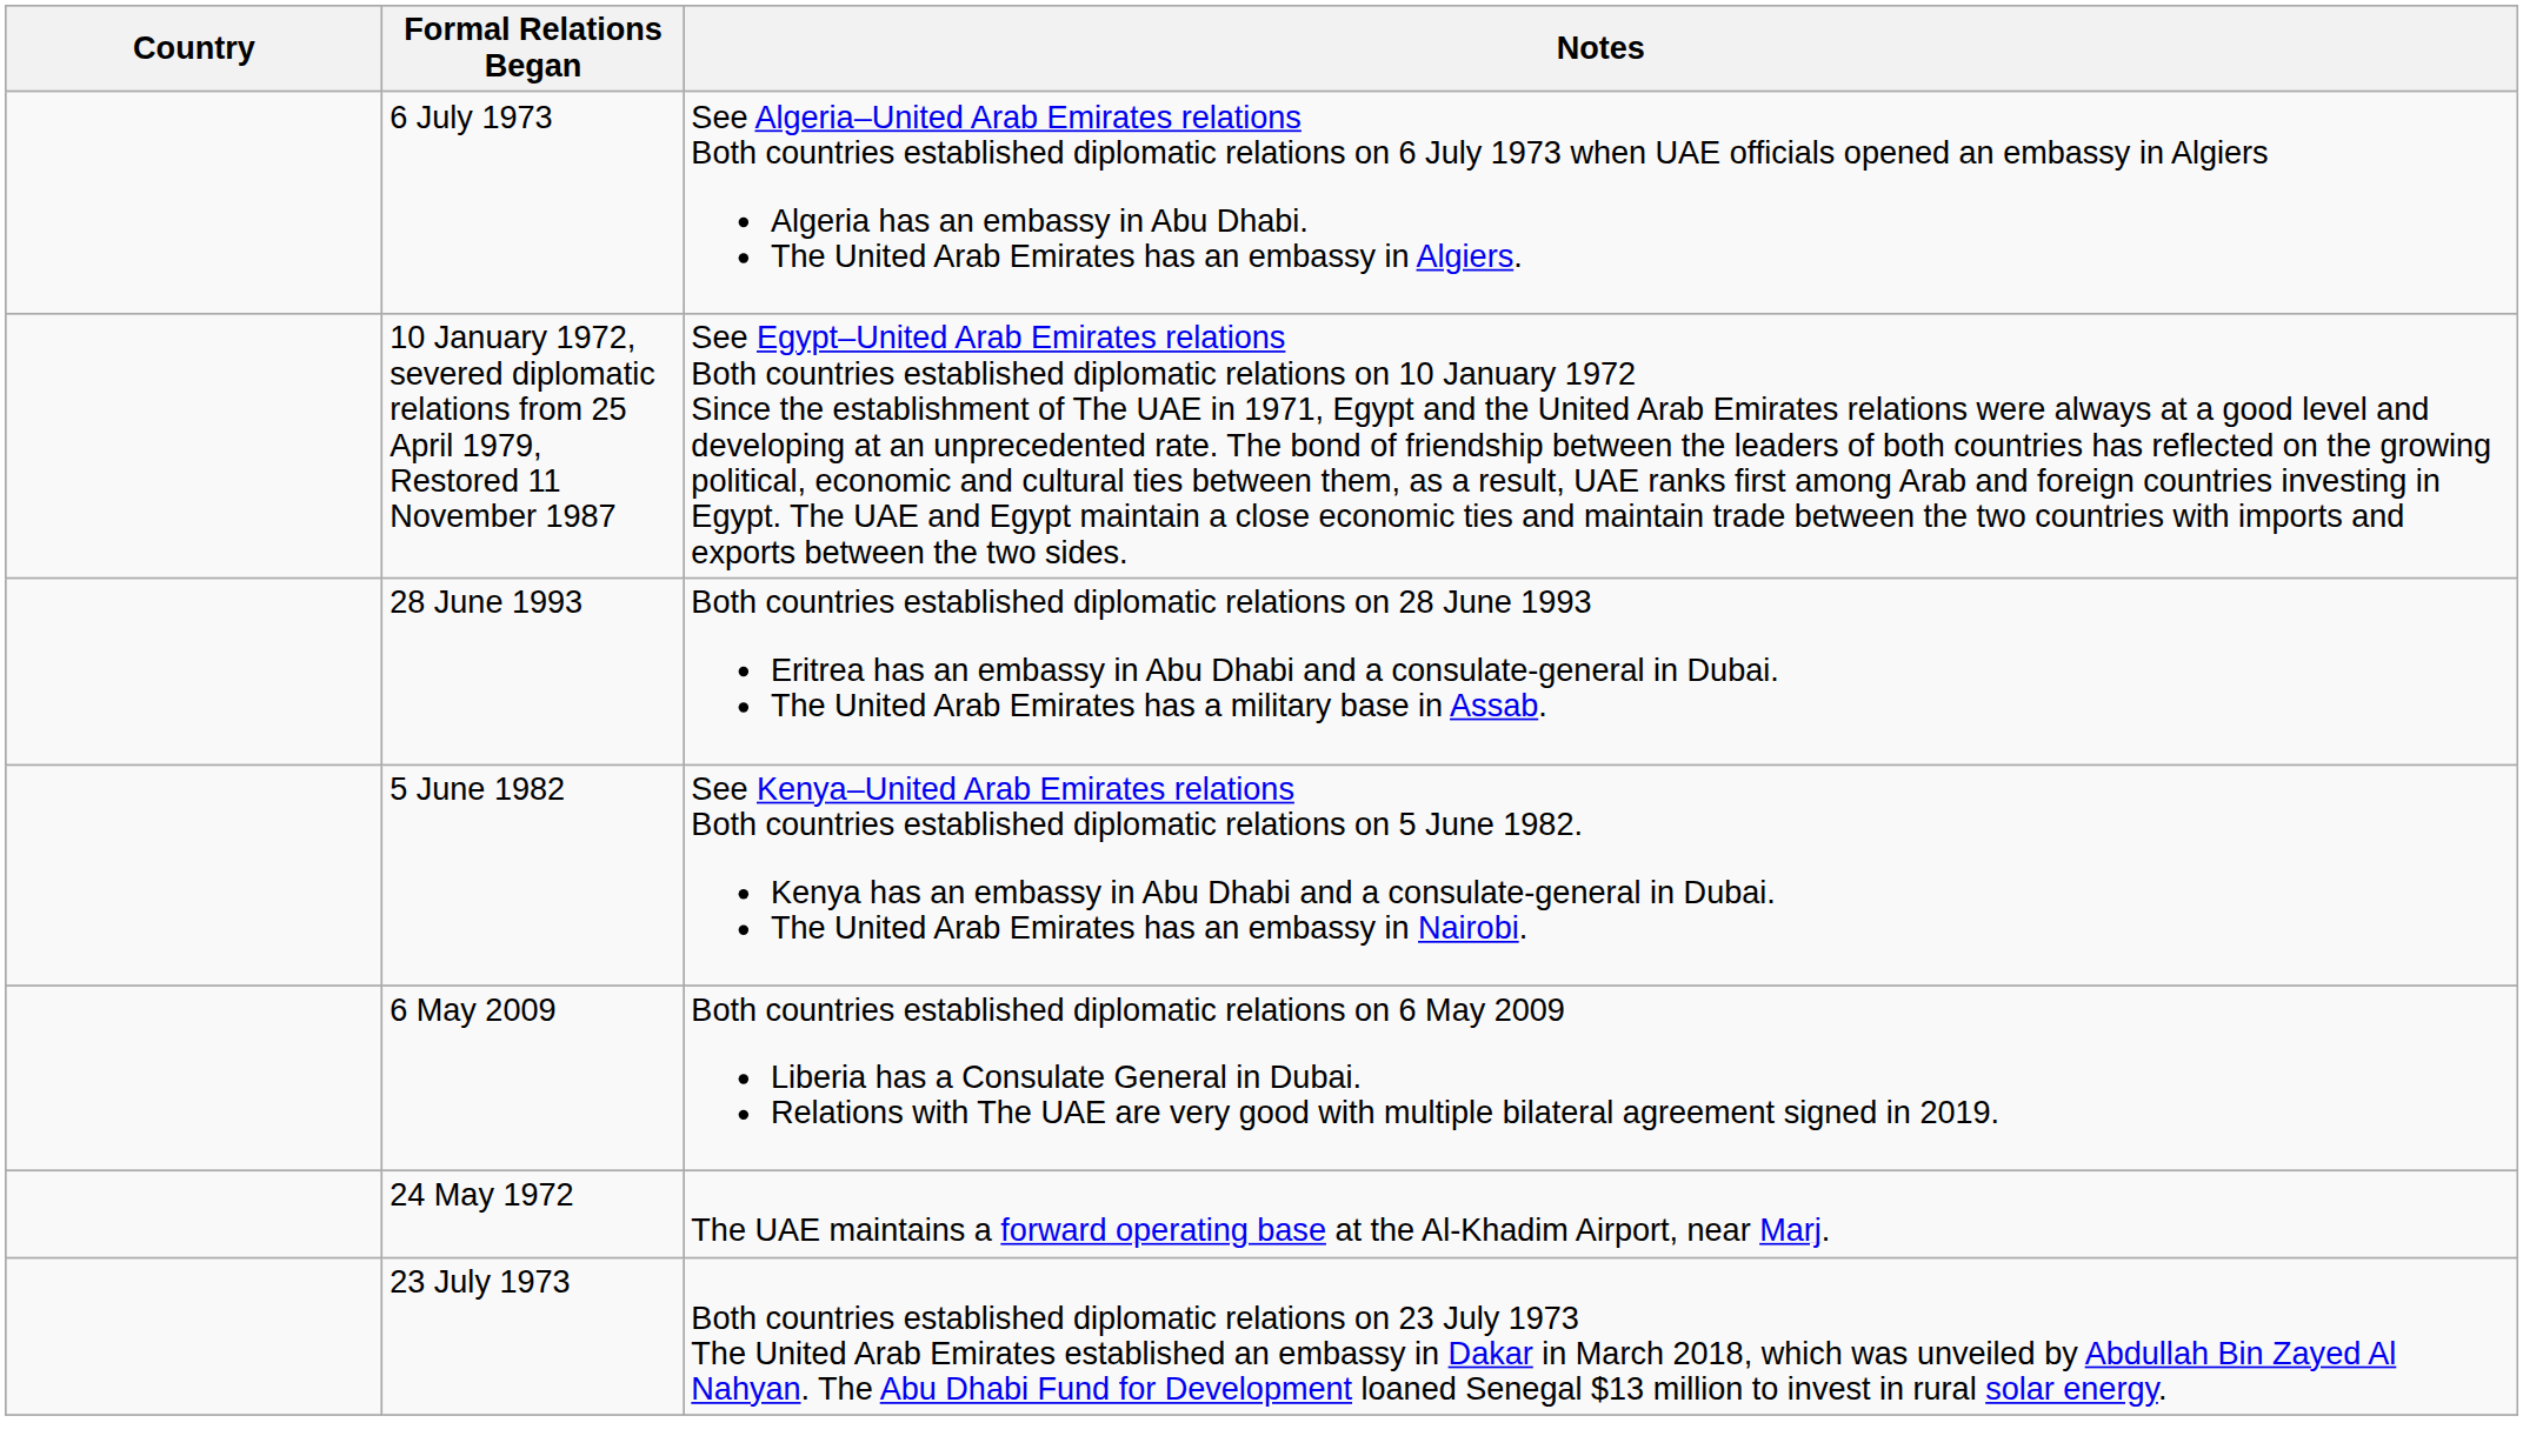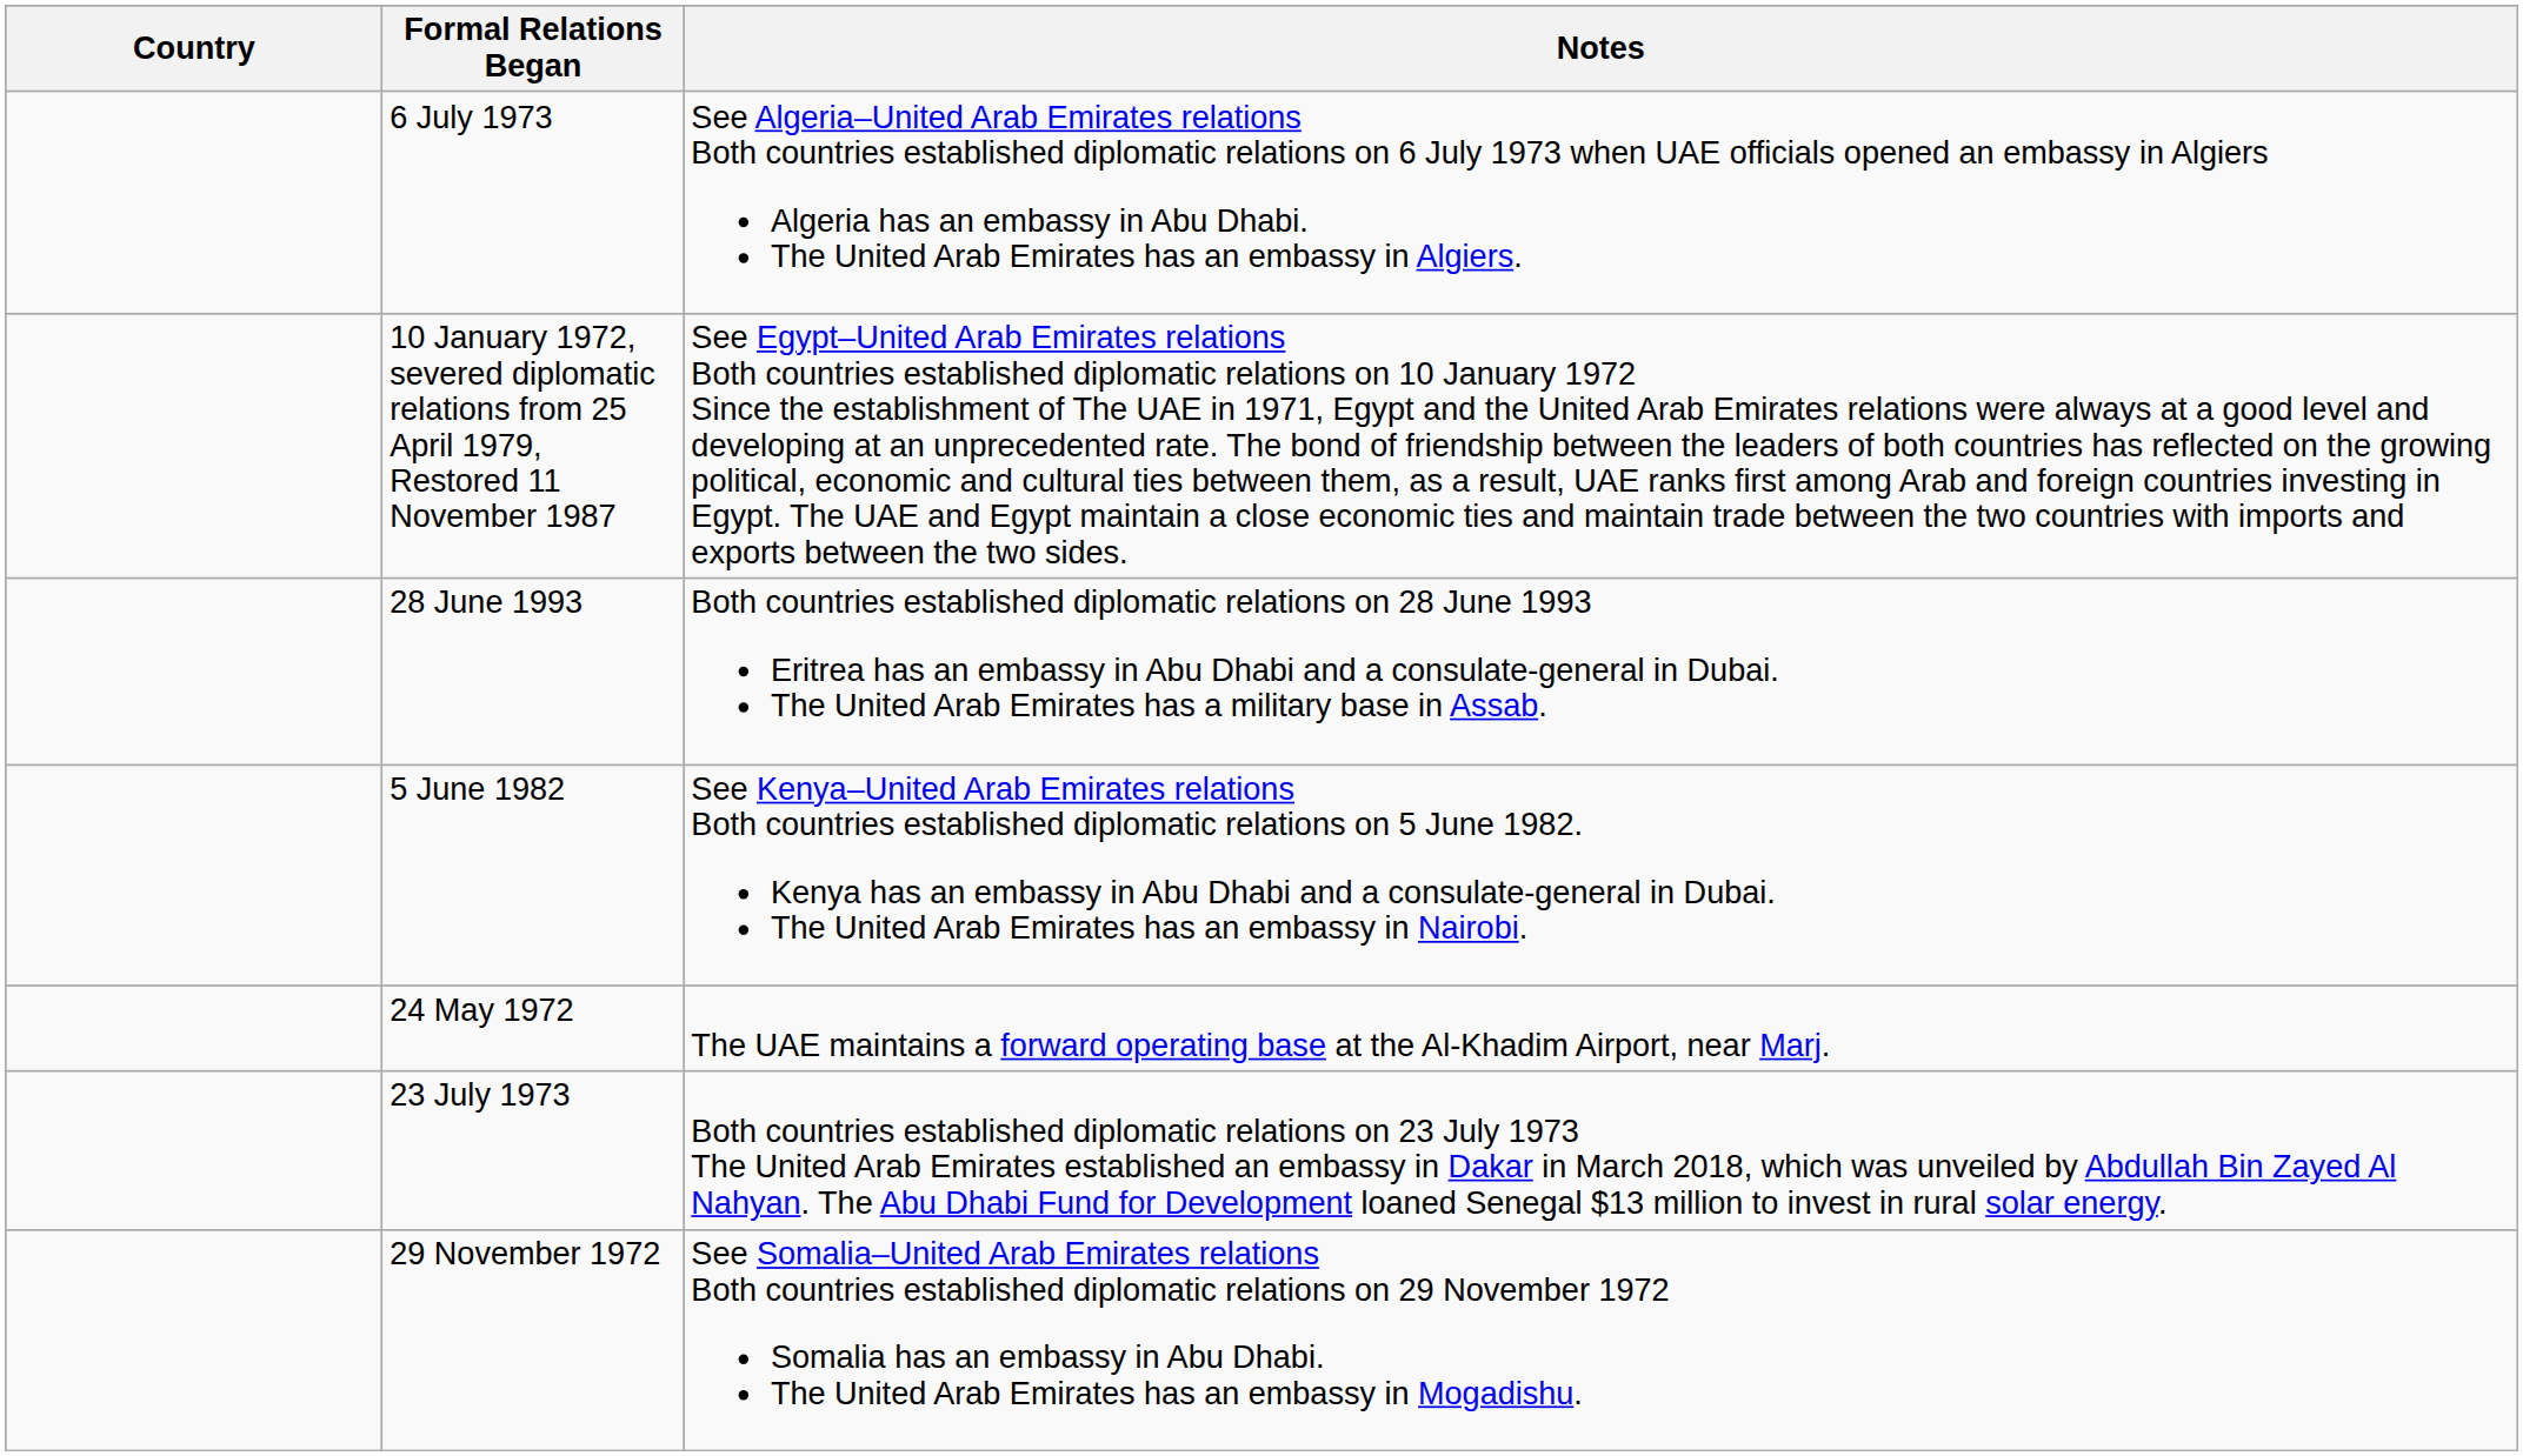- row: 6 May 2009 | Both countries established diplomatic relations on 6 May 2009 Liberia has a Consulate General in Dubai. Relations with The UAE are very good with multiple bilateral agreement signed in 2019.
+ row: 29 November 1972 | See Somalia–United Arab Emirates relations Both countries established diplomatic relations on 29 November 1972 Somalia has an embassy in Abu Dhabi. The United Arab Emirates has an embassy in Mogadishu.
